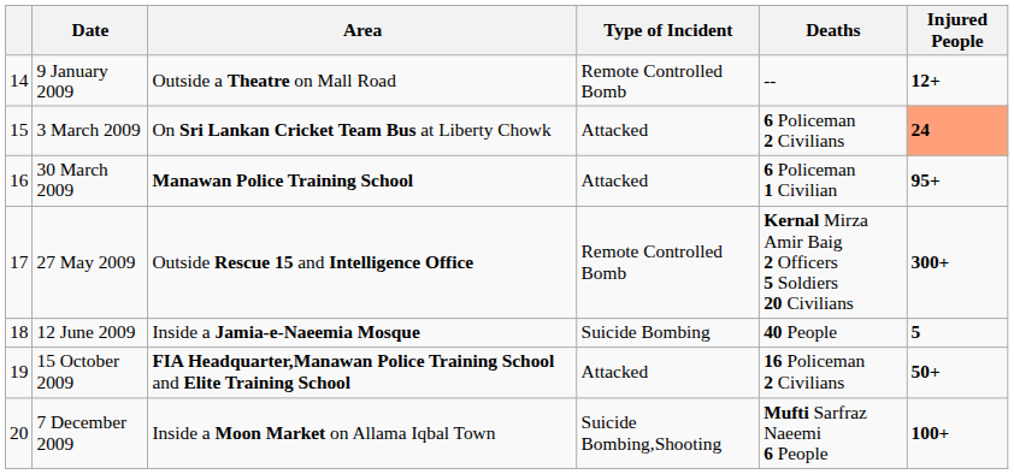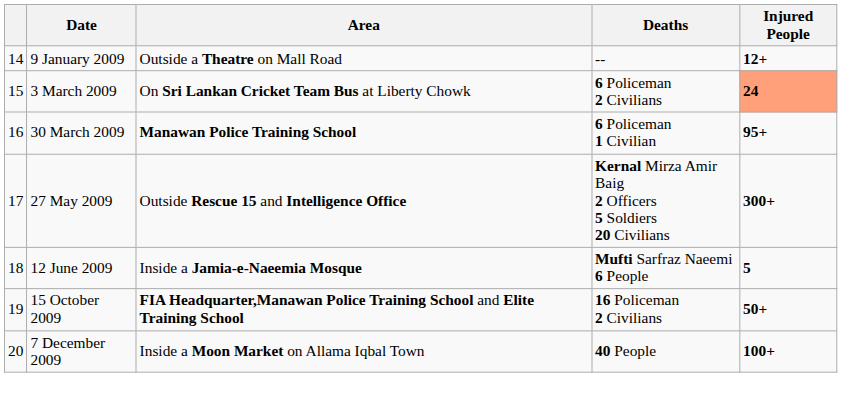- column: Type of Incident | Remote Controlled Bomb | Attacked | Attacked | Remote Controlled Bomb | Suicide Bombing | Attacked | Suicide Bombing,Shooting
12 June 2009 | Deaths: 40 People -> Mufti Sarfraz Naeemi 6 People
7 December 2009 | Deaths: Mufti Sarfraz Naeemi 6 People -> 40 People
